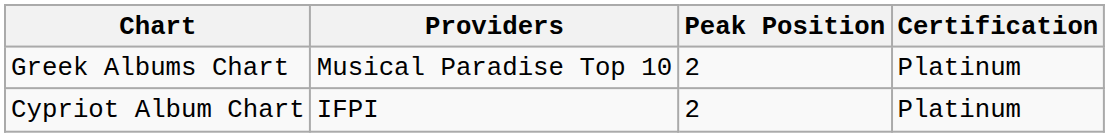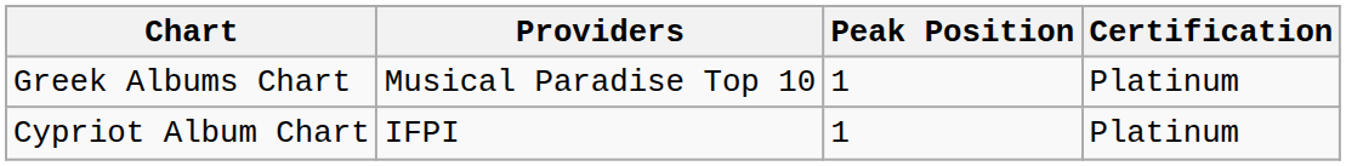Greek Albums Chart | Peak Position: 2 -> 1
Cypriot Album Chart | Peak Position: 2 -> 1
